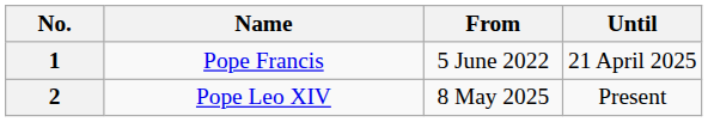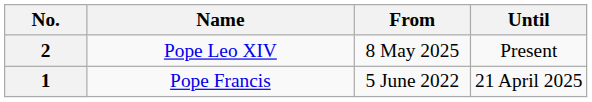rows swapped: 1 <-> 2
